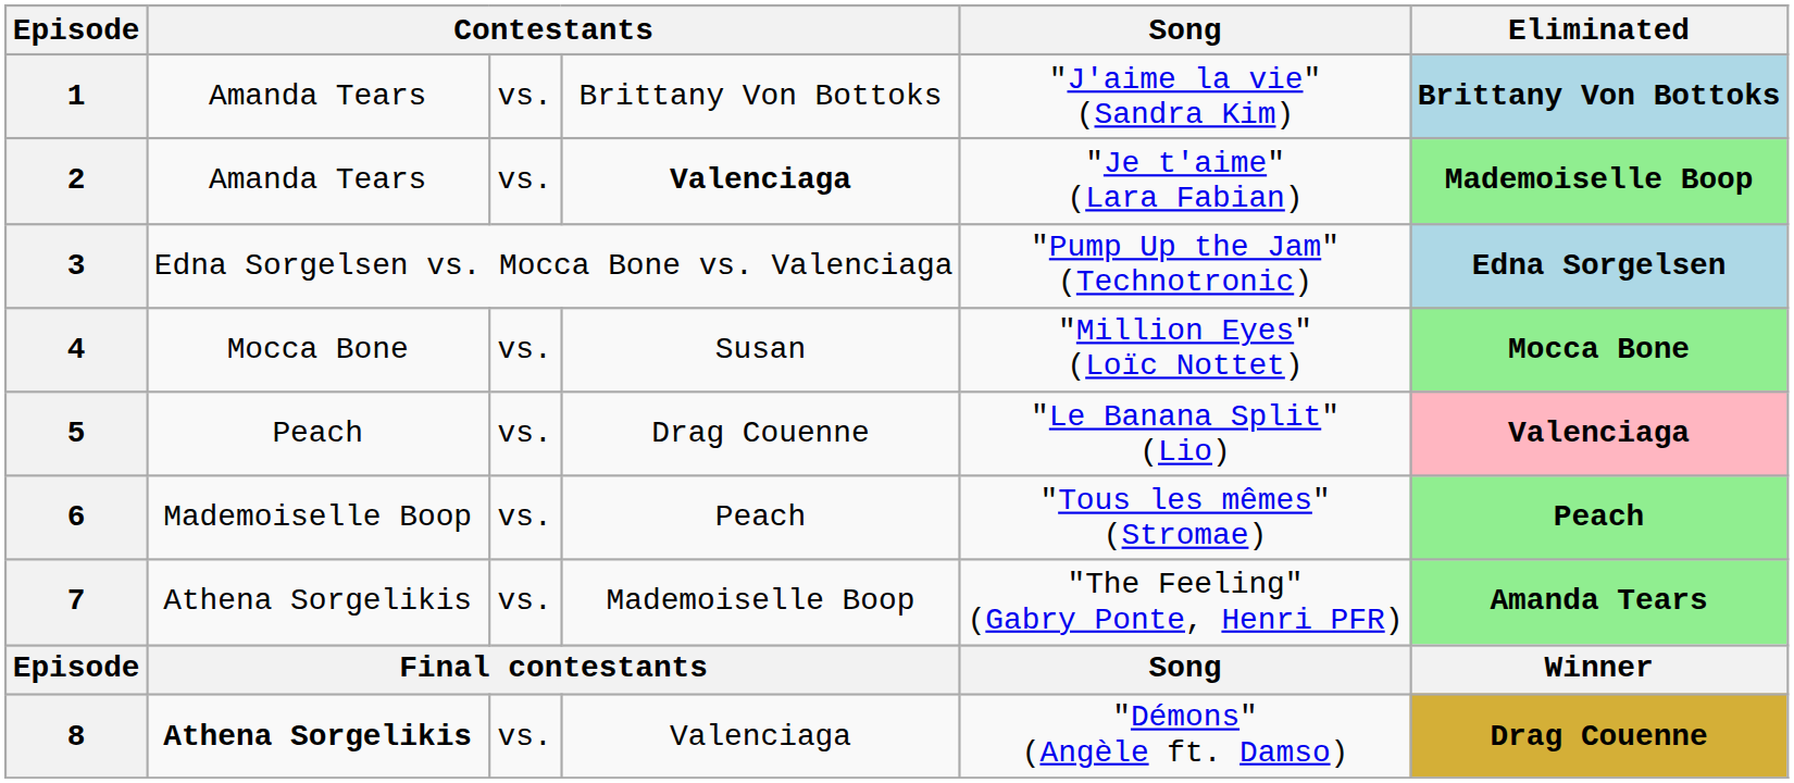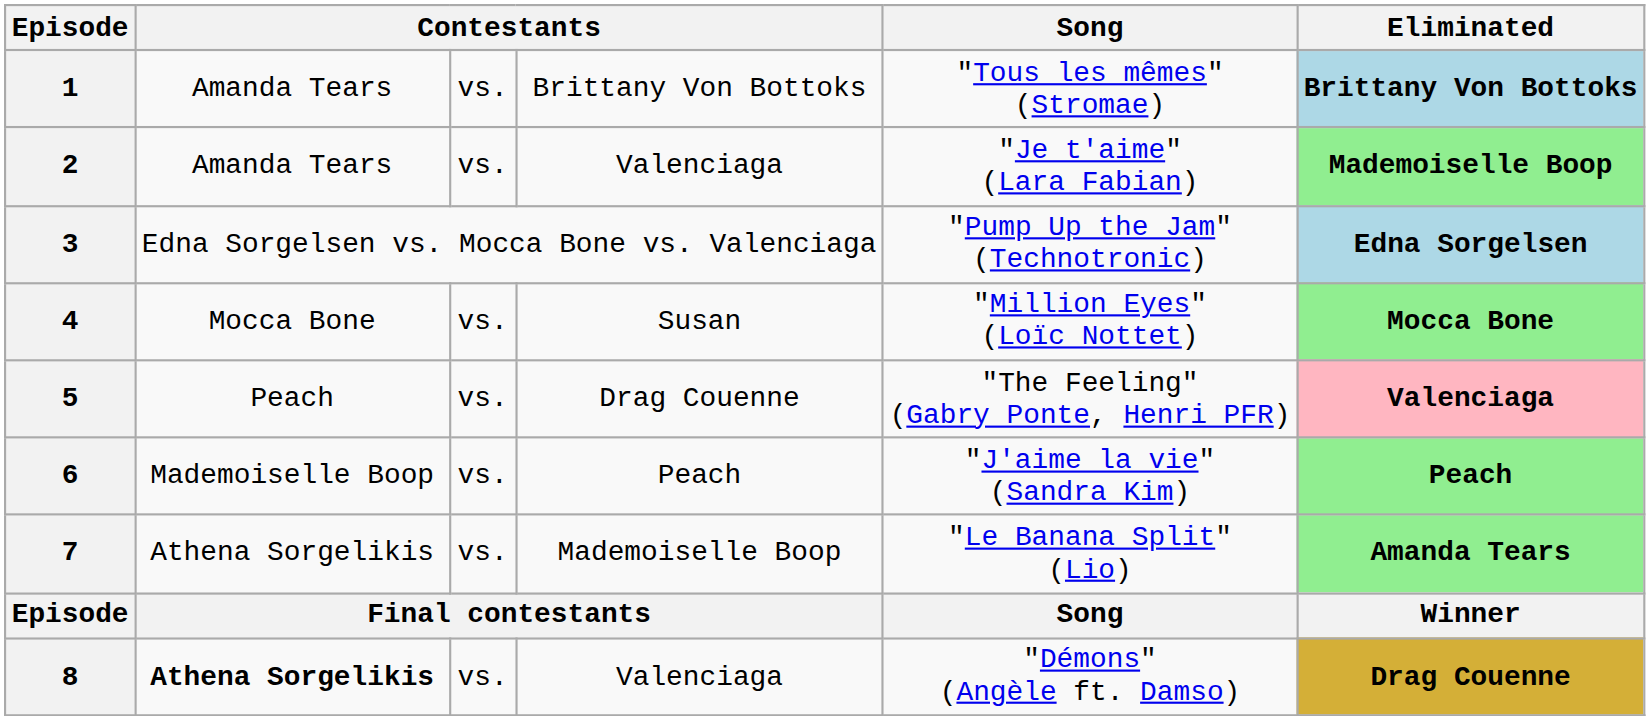1 | Song: "J'aime la vie" (Sandra Kim) -> "Tous les mêmes" (Stromae)
2 | column 4: bold -> normal
5 | Song: "Le Banana Split" (Lio) -> "The Feeling" (Gabry Ponte, Henri PFR)
6 | Song: "Tous les mêmes" (Stromae) -> "J'aime la vie" (Sandra Kim)
7 | Song: "The Feeling" (Gabry Ponte, Henri PFR) -> "Le Banana Split" (Lio)
